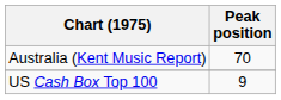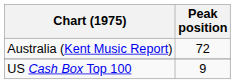Australia (Kent Music Report) | Peak position: 70 -> 72
